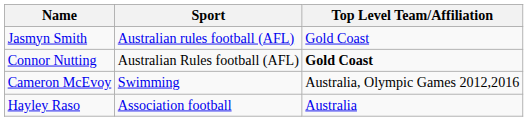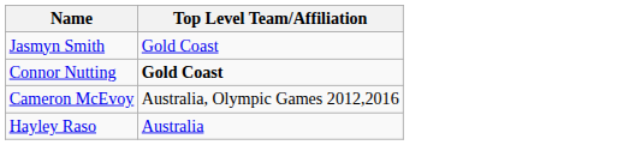- column: Sport | Australian rules football (AFL) | Australian Rules football (AFL) | Swimming | Association football
